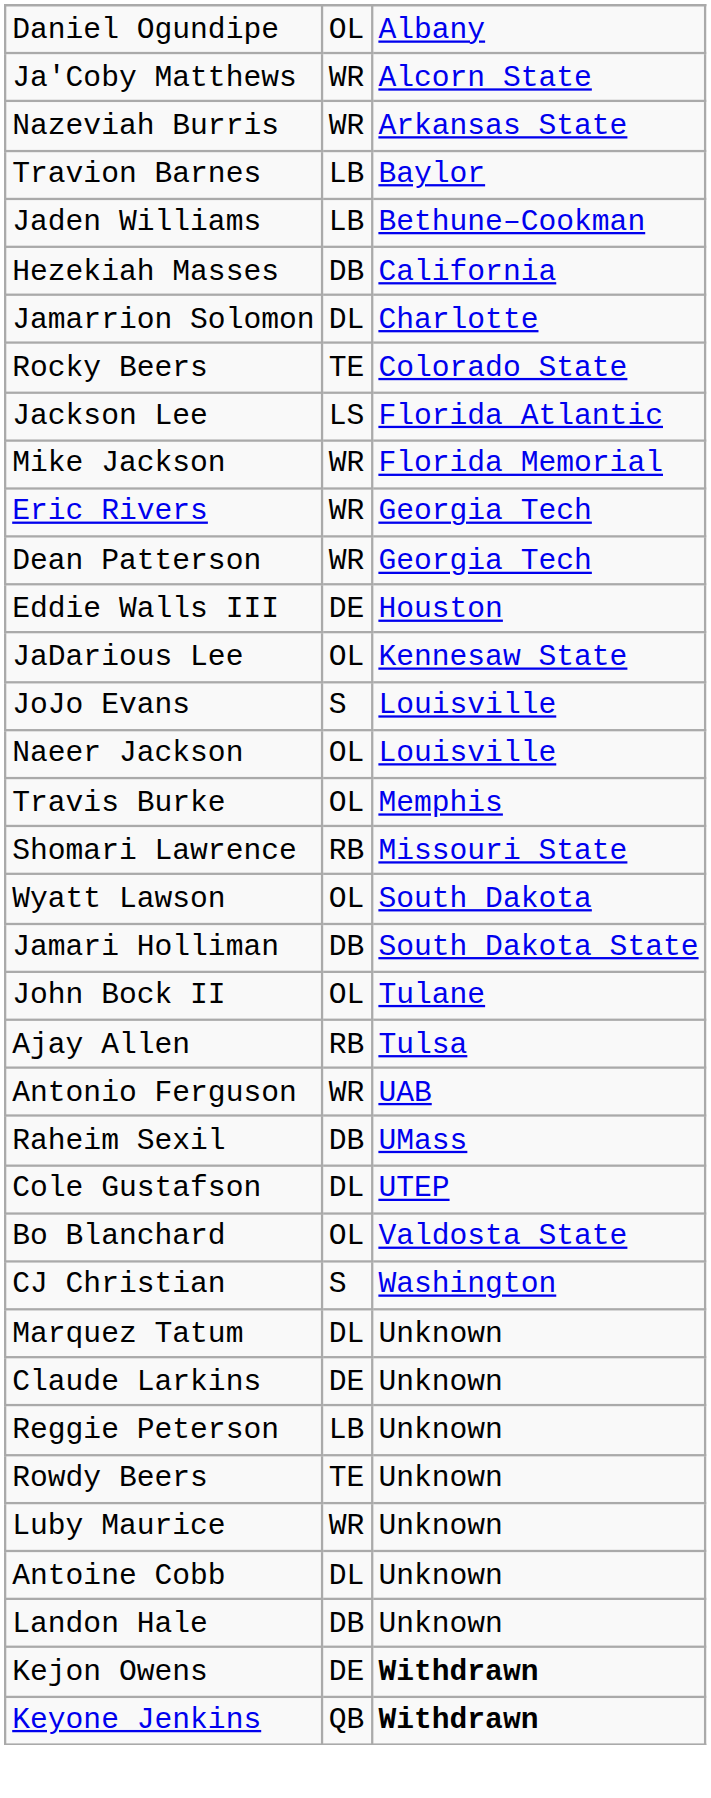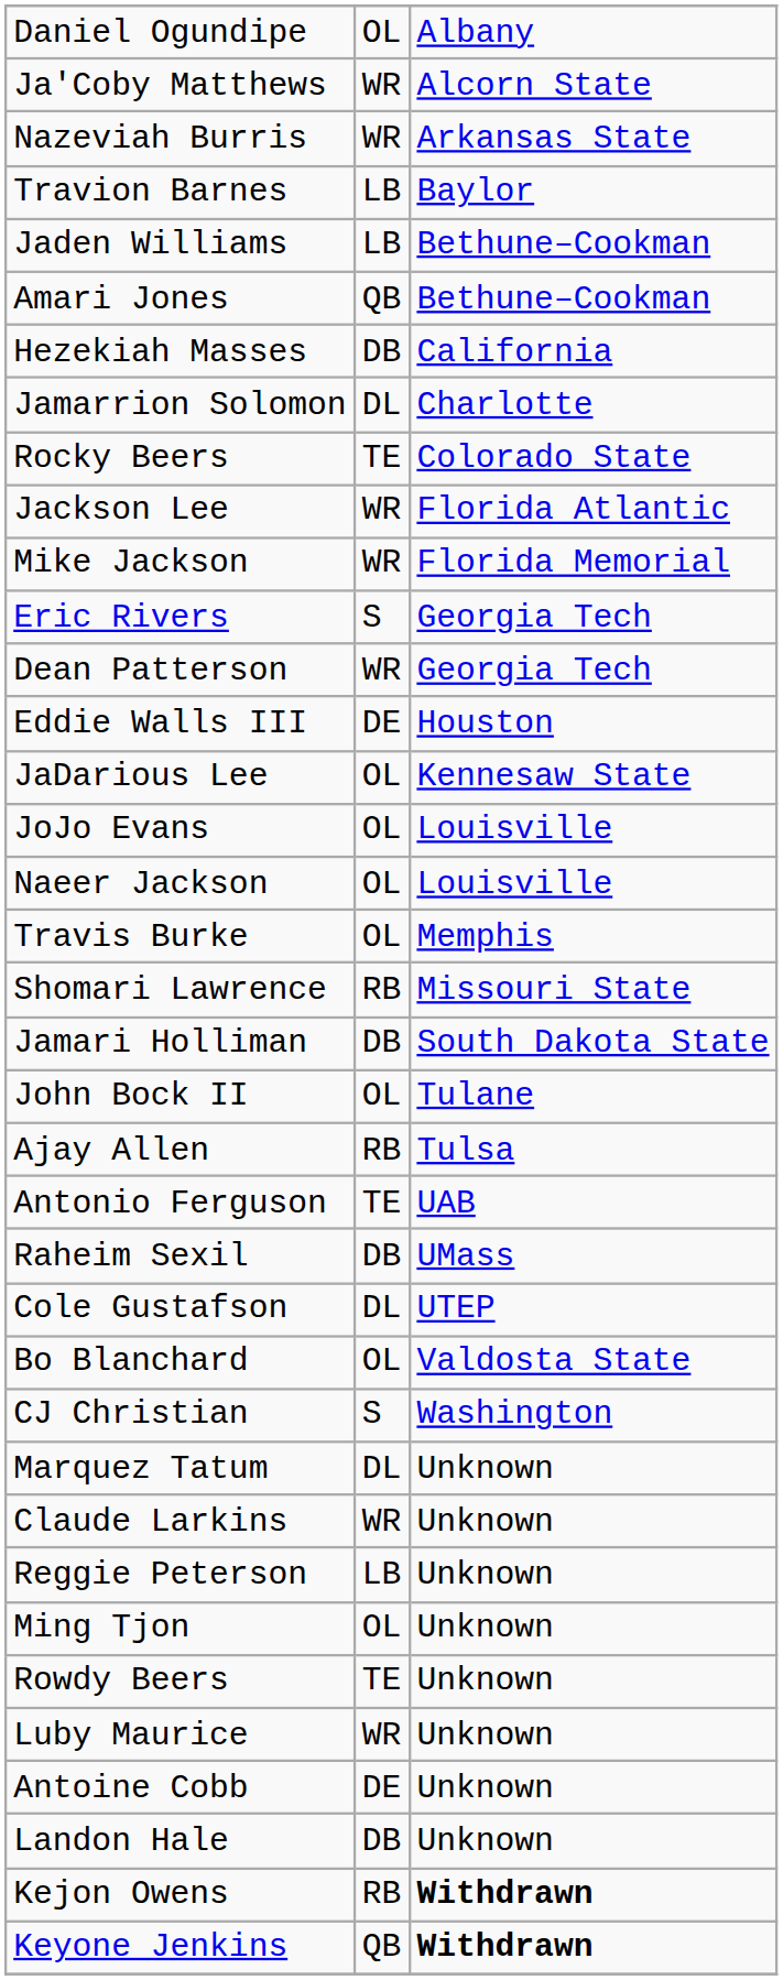+ row: Amari Jones | QB | Bethune–Cookman
Jackson Lee | column 2: LS -> WR
Eric Rivers | column 2: WR -> S
JoJo Evans | column 2: S -> OL
- row: Wyatt Lawson | OL | South Dakota
Antonio Ferguson | column 2: WR -> TE
Claude Larkins | column 2: DE -> WR
+ row: Ming Tjon | OL | Unknown
Antoine Cobb | column 2: DL -> DE
Kejon Owens | column 2: DE -> RB
